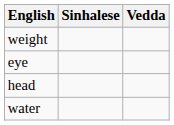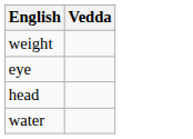- column: Sinhalese
